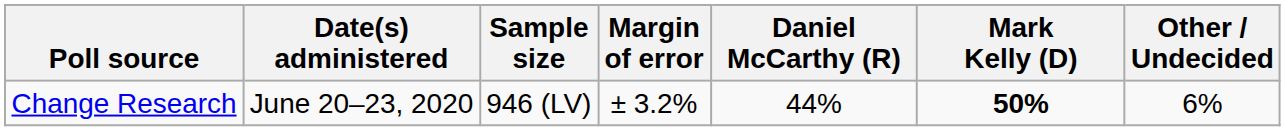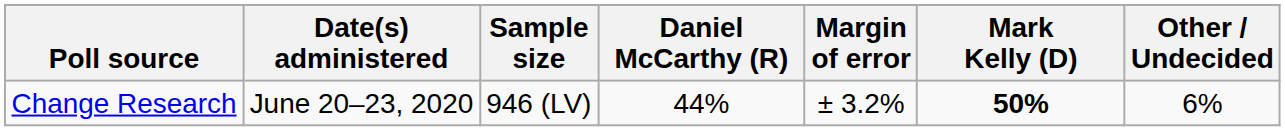columns swapped: Margin of error <-> Daniel McCarthy (R)
